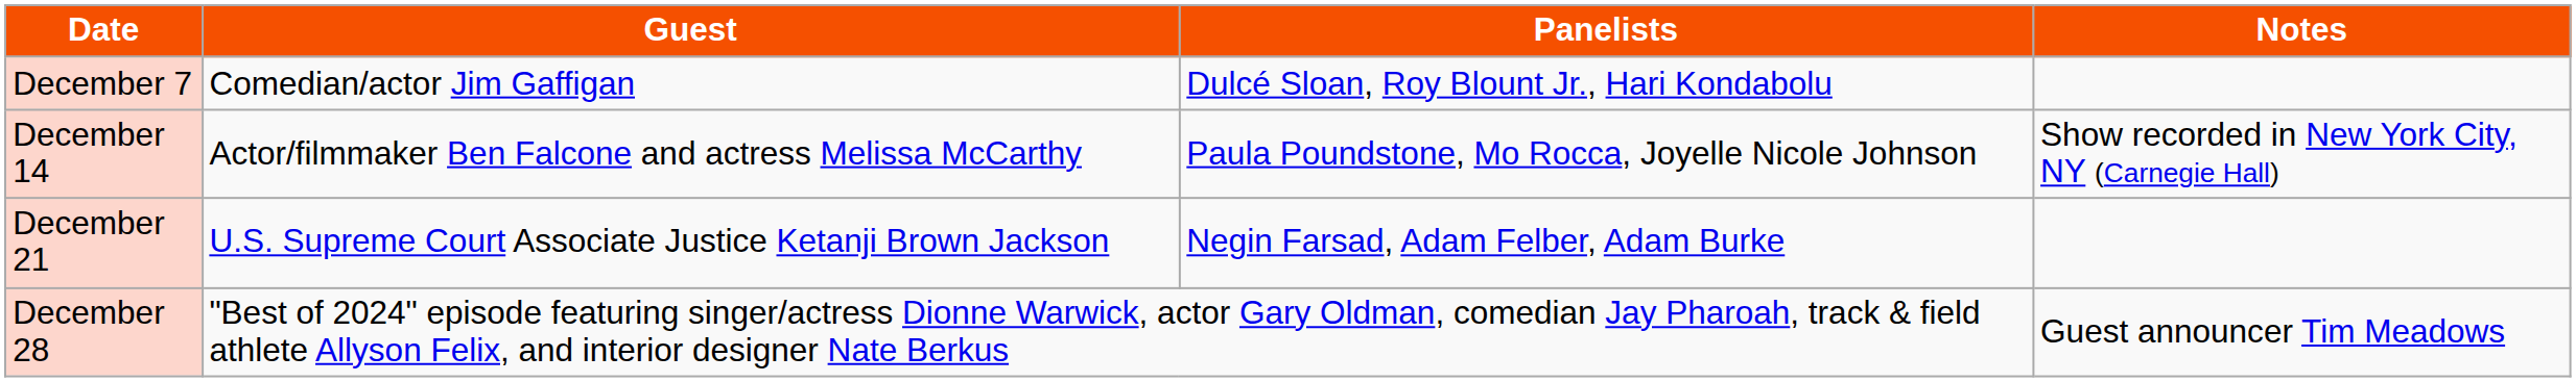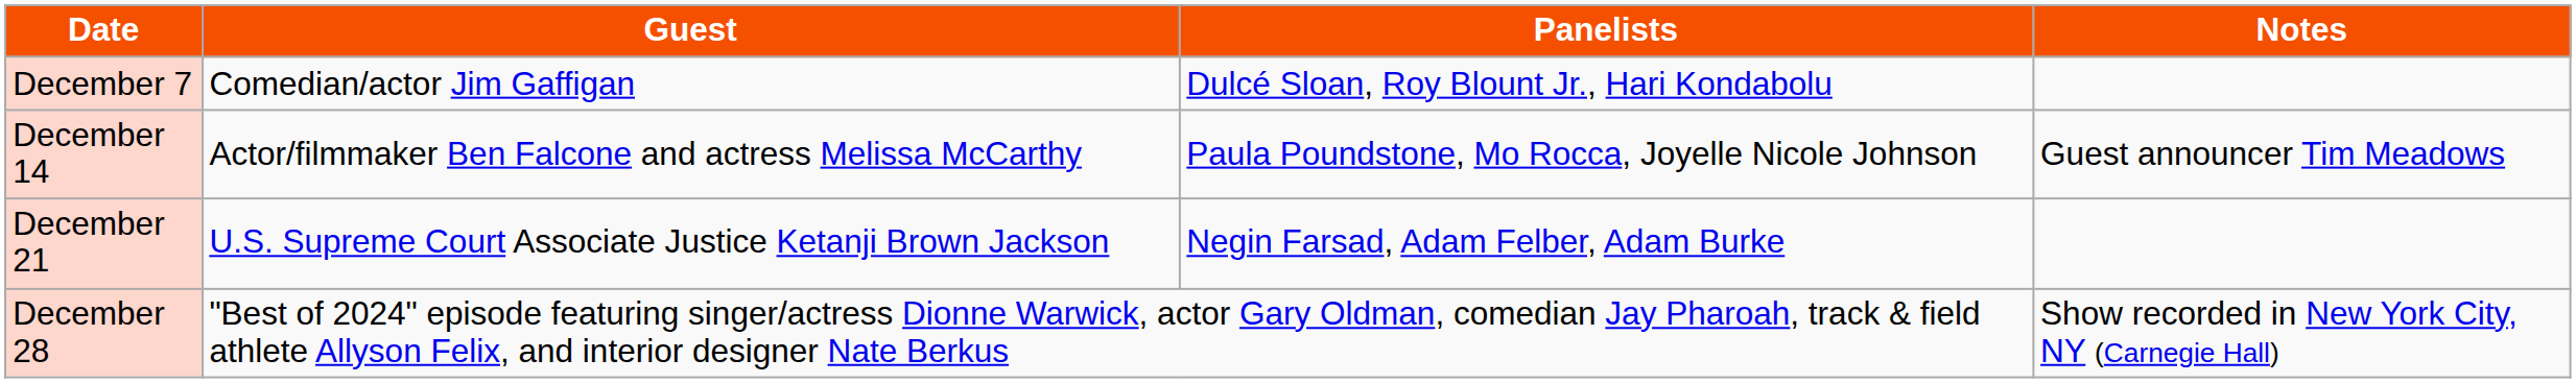December 14 | Notes: Show recorded in New York City, NY (Carnegie Hall) -> Guest announcer Tim Meadows
December 28 | Notes: Guest announcer Tim Meadows -> Show recorded in New York City, NY (Carnegie Hall)
